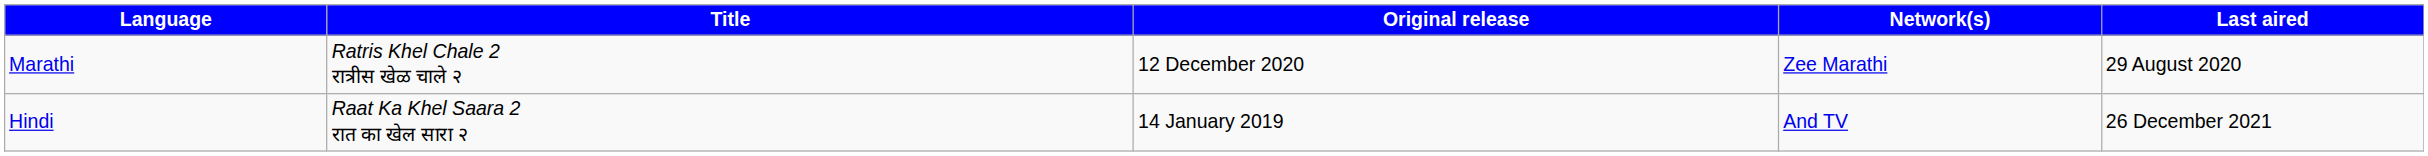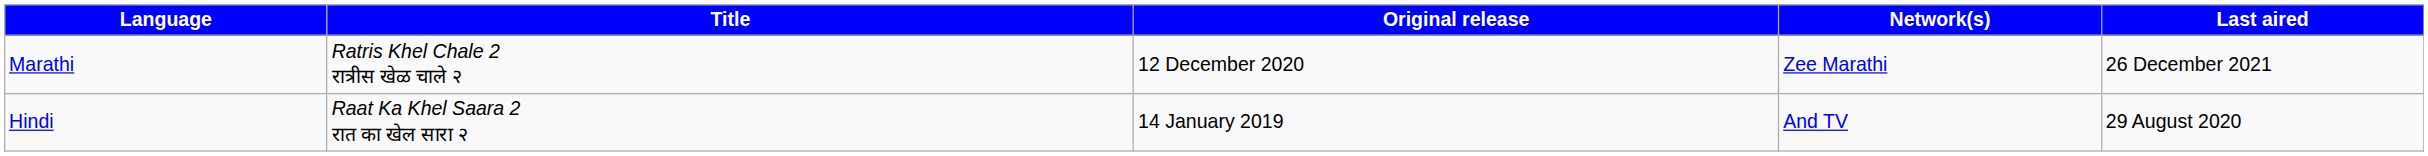Marathi | Last aired: 29 August 2020 -> 26 December 2021
Hindi | Last aired: 26 December 2021 -> 29 August 2020
